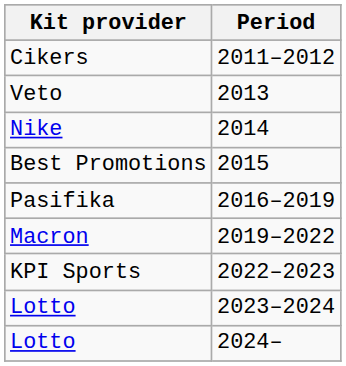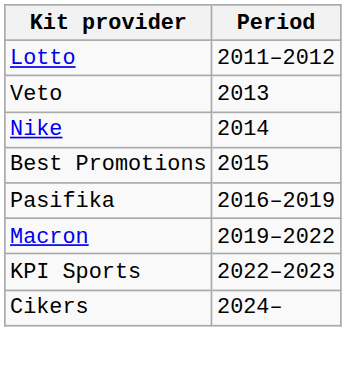2011–2012 | Kit provider: Cikers -> Lotto
- row: Lotto | 2023–2024
2024– | Kit provider: Lotto -> Cikers
